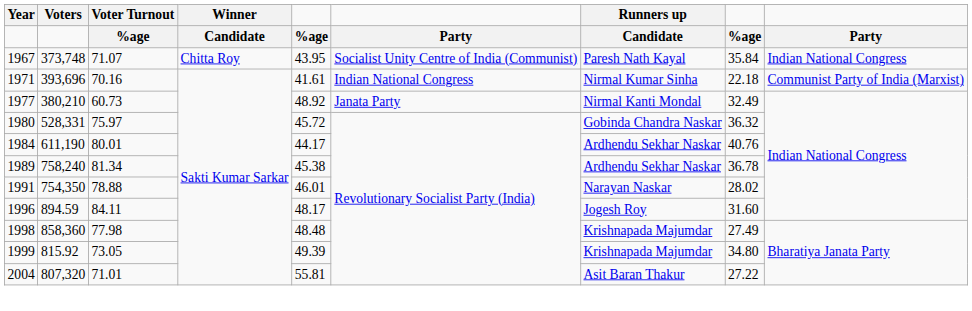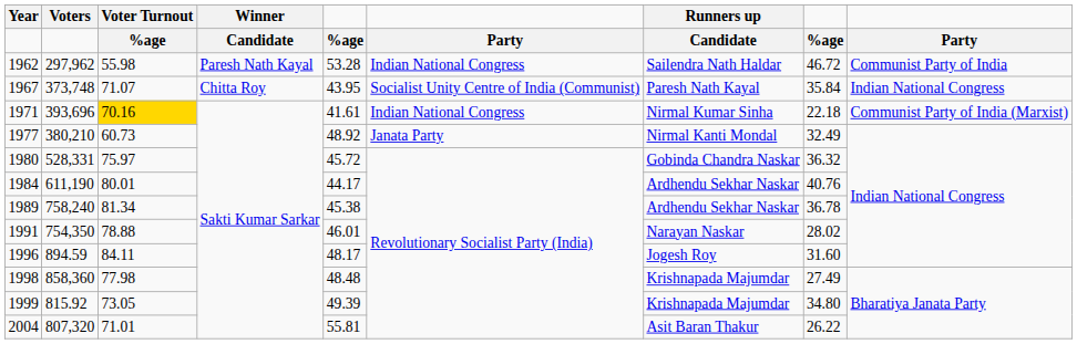+ row: 1962 | 297,962 | 55.98 | Paresh Nath Kayal | 53.28 | Indian National Congress | Sailendra Nath Haldar | 46.72 | Communist Party of India
1971 | Voter Turnout: no background -> gold background
2004 | column 8: 27.22 -> 26.22
